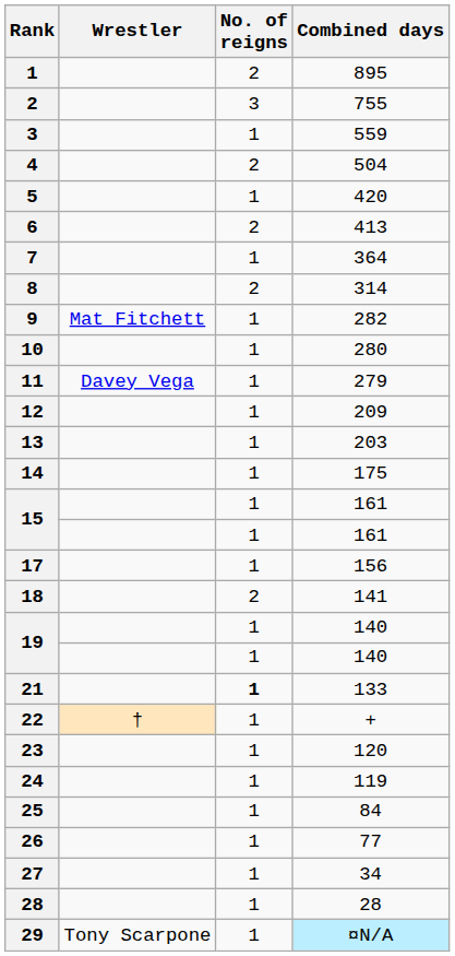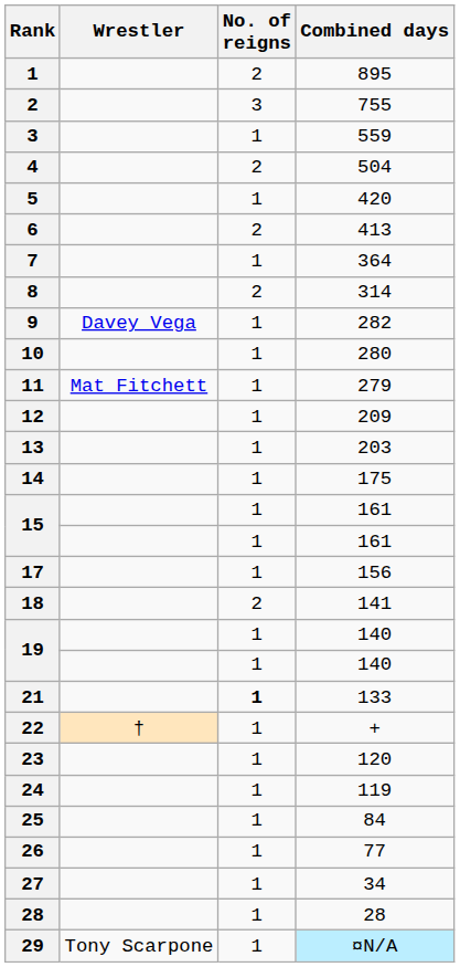9 | Wrestler: Mat Fitchett -> Davey Vega
11 | Wrestler: Davey Vega -> Mat Fitchett
